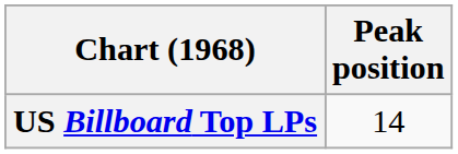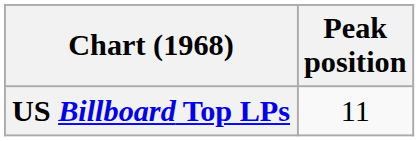US Billboard Top LPs | Peak position: 14 -> 11
